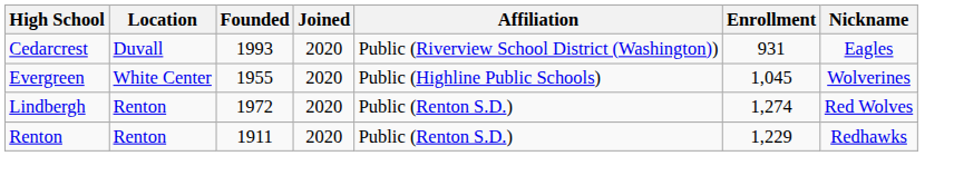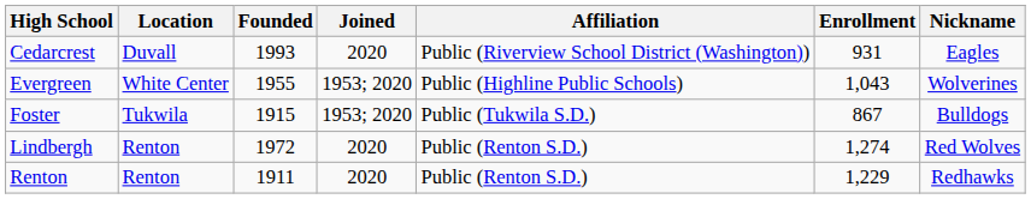Evergreen | Joined: 2020 -> 1953; 2020
Evergreen | Enrollment: 1,045 -> 1,043
+ row: Foster | Tukwila | 1915 | 1953; 2020 | Public (Tukwila S.D.) | 867 | Bulldogs
